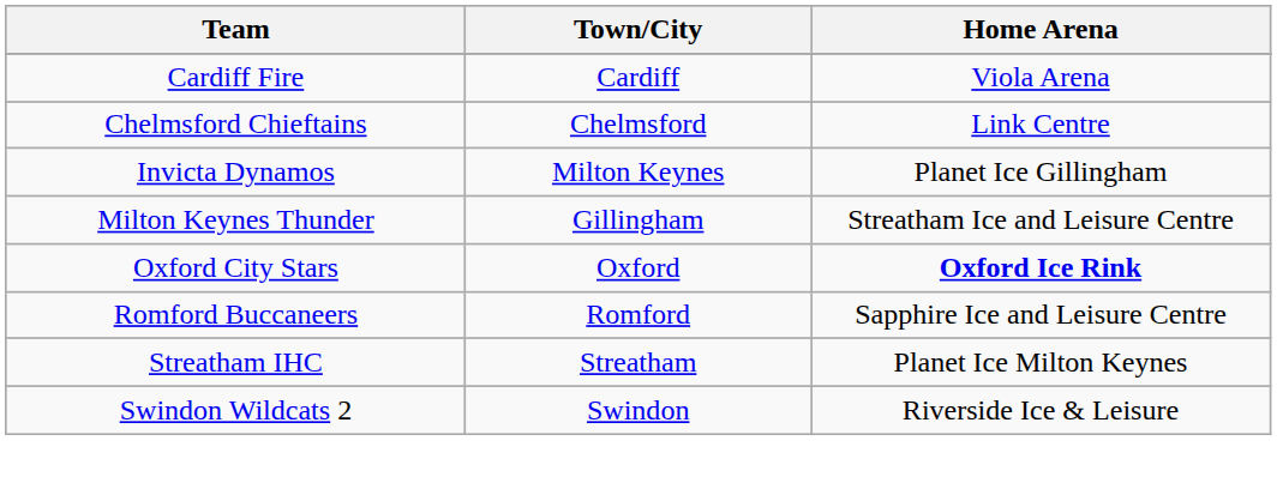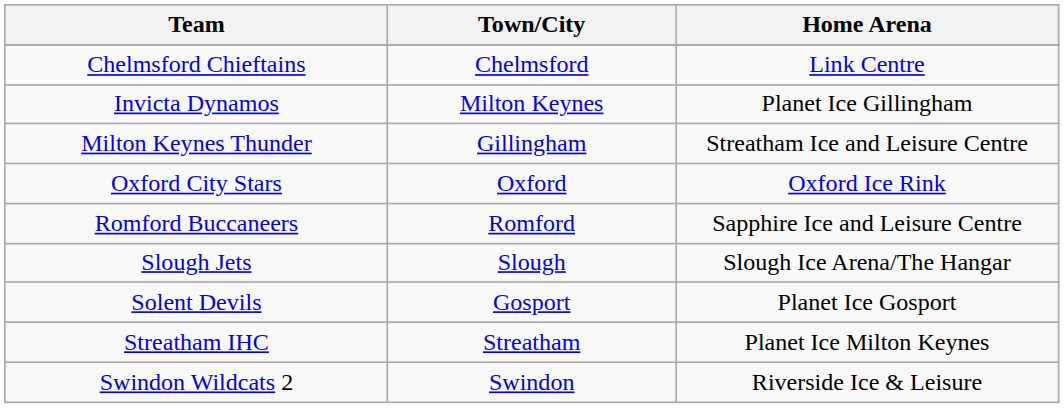- row: Cardiff Fire | Cardiff | Viola Arena
Oxford City Stars | Home Arena: bold -> normal
+ row: Slough Jets | Slough | Slough Ice Arena/The Hangar
+ row: Solent Devils | Gosport | Planet Ice Gosport
